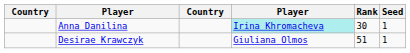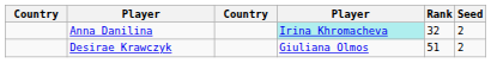Anna Danilina | Rank: 30 -> 32
Anna Danilina | Seed: 1 -> 2
Desirae Krawczyk | Seed: 1 -> 2
